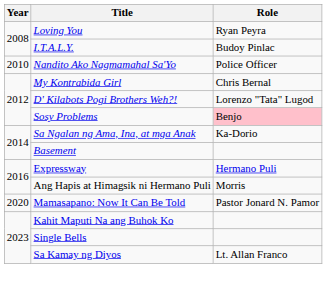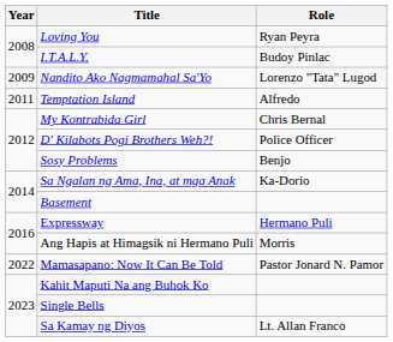Nandito Ako Nagmamahal Sa'Yo | Year: 2010 -> 2009
Nandito Ako Nagmamahal Sa'Yo | Role: Police Officer -> Lorenzo "Tata" Lugod
+ row: 2011 | Temptation Island | Alfredo
D' Kilabots Pogi Brothers Weh?! | Role: Lorenzo "Tata" Lugod -> Police Officer
Sosy Problems | Role: pink background -> no background
Mamasapano: Now It Can Be Told | Year: 2020 -> 2022
